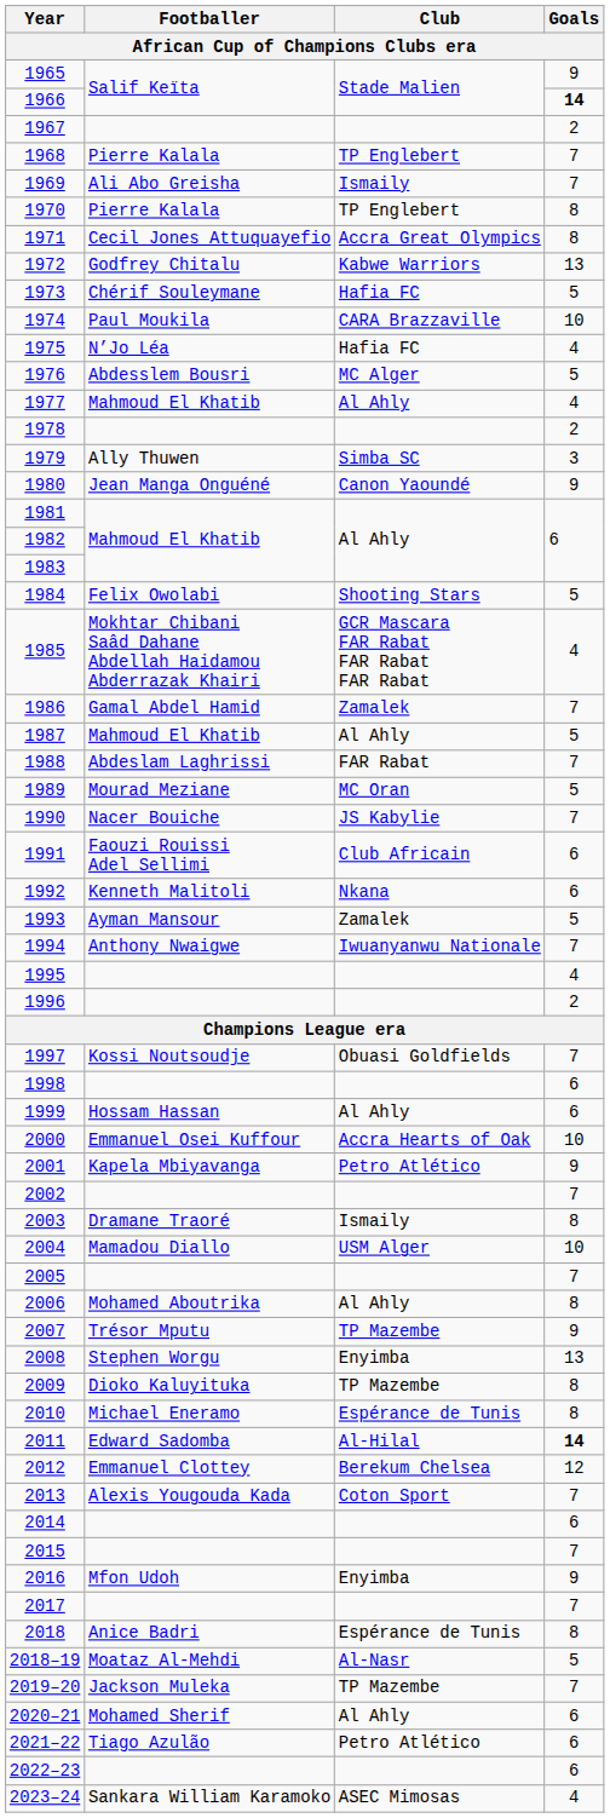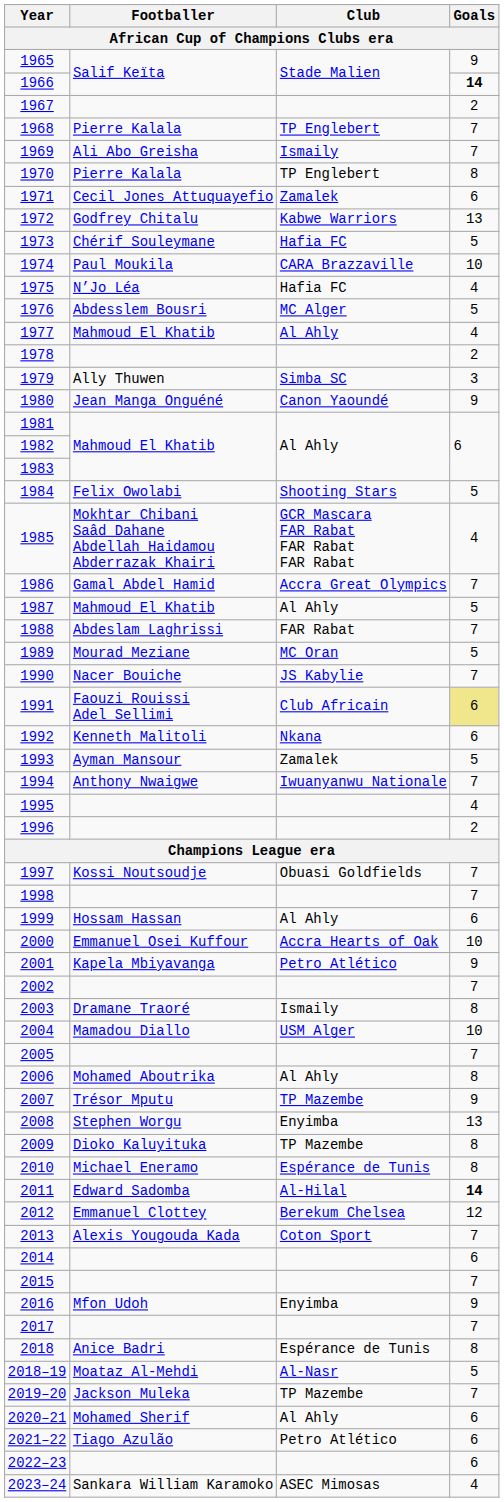1971 | Club: Accra Great Olympics -> Zamalek
1971 | Goals: 8 -> 6
1986 | Club: Zamalek -> Accra Great Olympics
1991 | Goals: no background -> khaki background
1998 | Goals: 6 -> 7
